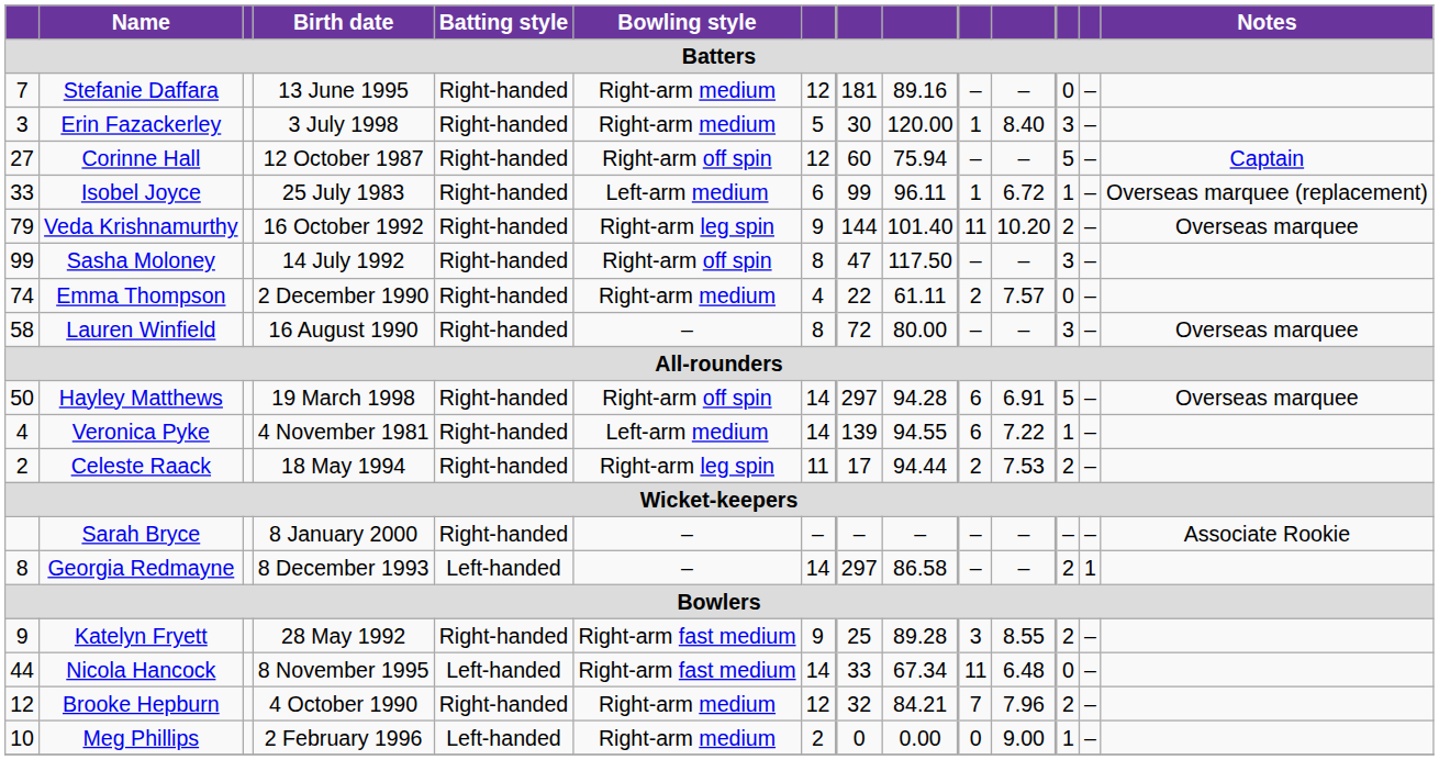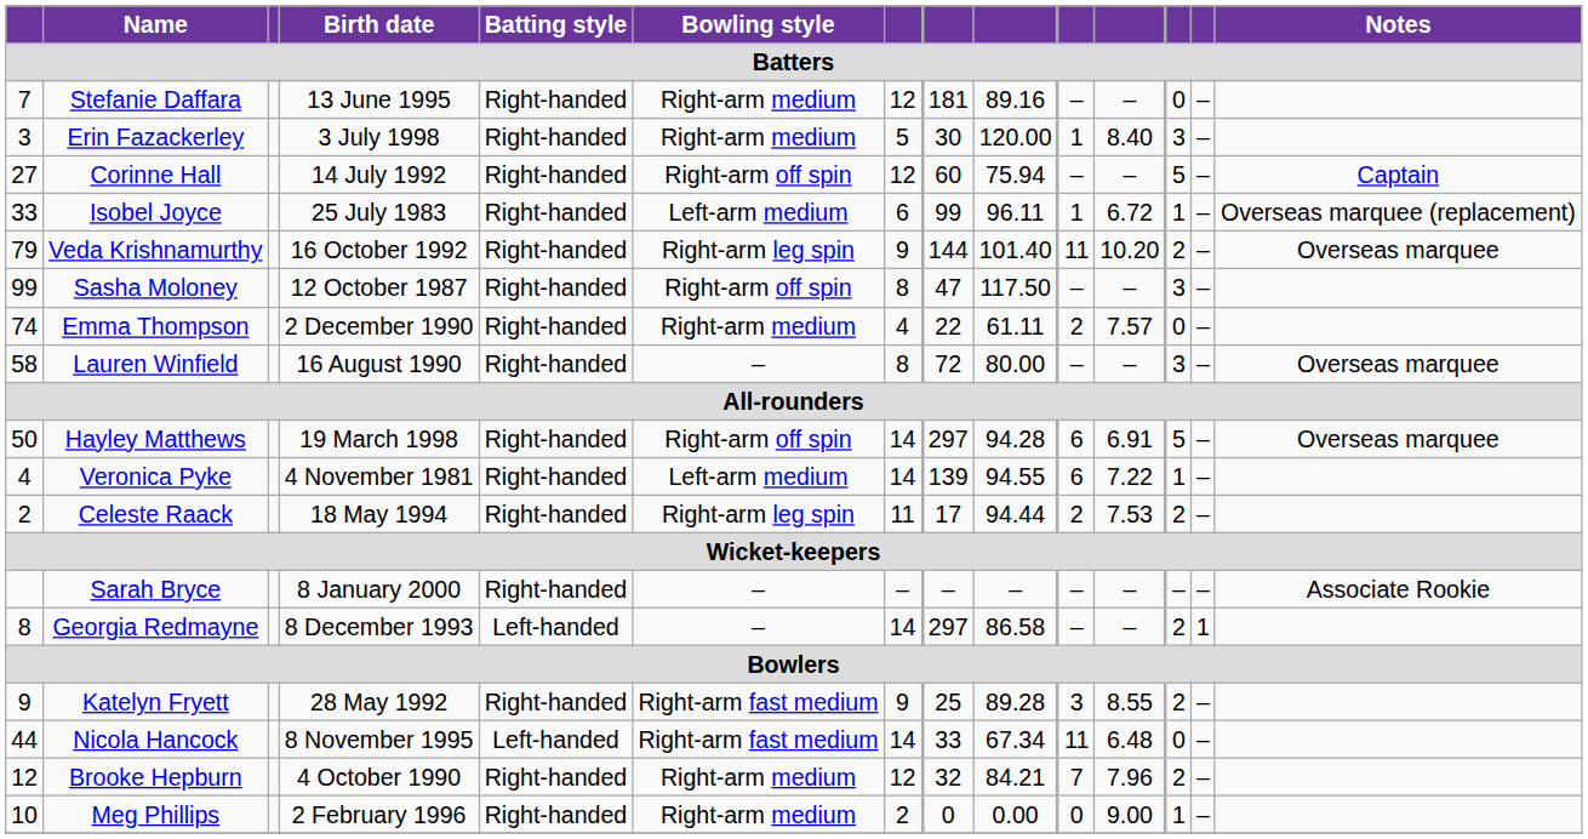Corinne Hall | Birth date: 12 October 1987 -> 14 July 1992
Sasha Moloney | Birth date: 14 July 1992 -> 12 October 1987
Meg Phillips | Batting style: Left-handed -> Right-handed
